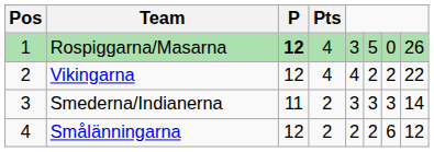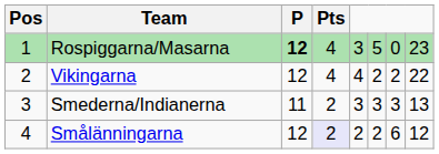Rospiggarna/Masarna | column 8: 26 -> 23
Smederna/Indianerna | column 8: 14 -> 13
Smålänningarna | Pts: no background -> lavender background
